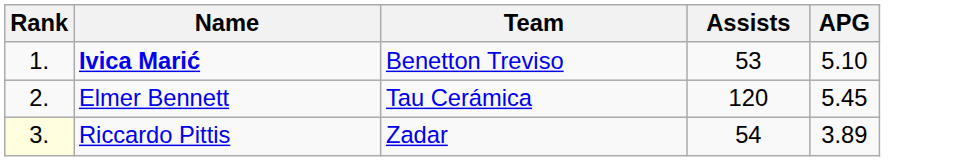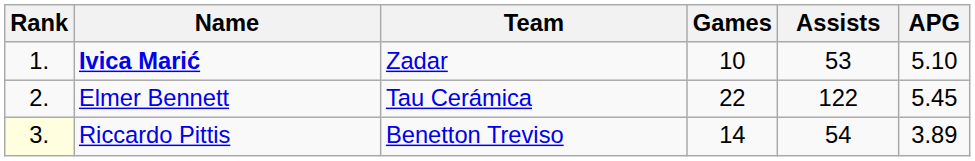+ column: Games | 10 | 22 | 14
Ivica Marić | Team: Benetton Treviso -> Zadar
Elmer Bennett | Assists: 120 -> 122
Riccardo Pittis | Team: Zadar -> Benetton Treviso
